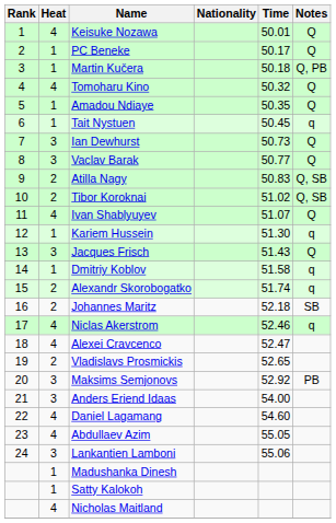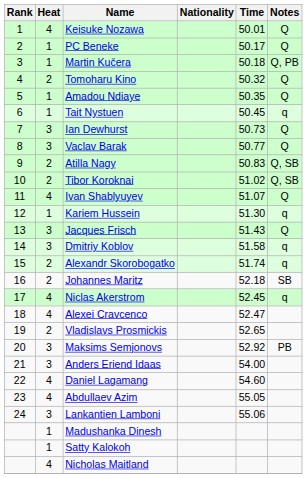Tomoharu Kino | Heat: 4 -> 2
Dmitriy Koblov | Heat: 1 -> 3
Niclas Akerstrom | Time: 52.46 -> 52.45
